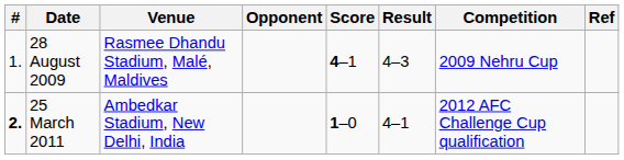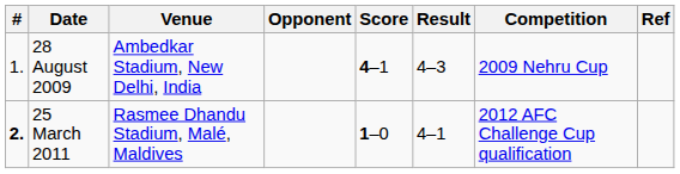28 August 2009 | Venue: Rasmee Dhandu Stadium, Malé, Maldives -> Ambedkar Stadium, New Delhi, India
25 March 2011 | Venue: Ambedkar Stadium, New Delhi, India -> Rasmee Dhandu Stadium, Malé, Maldives
